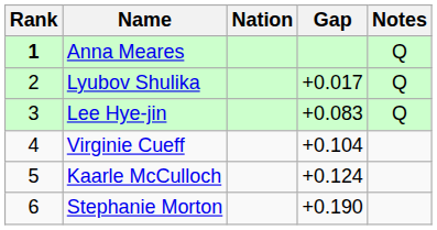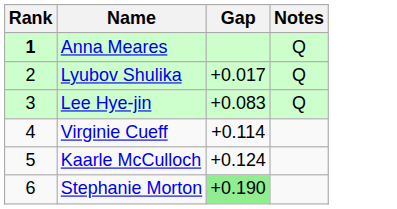- column: Nation
Virginie Cueff | Gap: +0.104 -> +0.114
Stephanie Morton | Gap: no background -> lightgreen background
